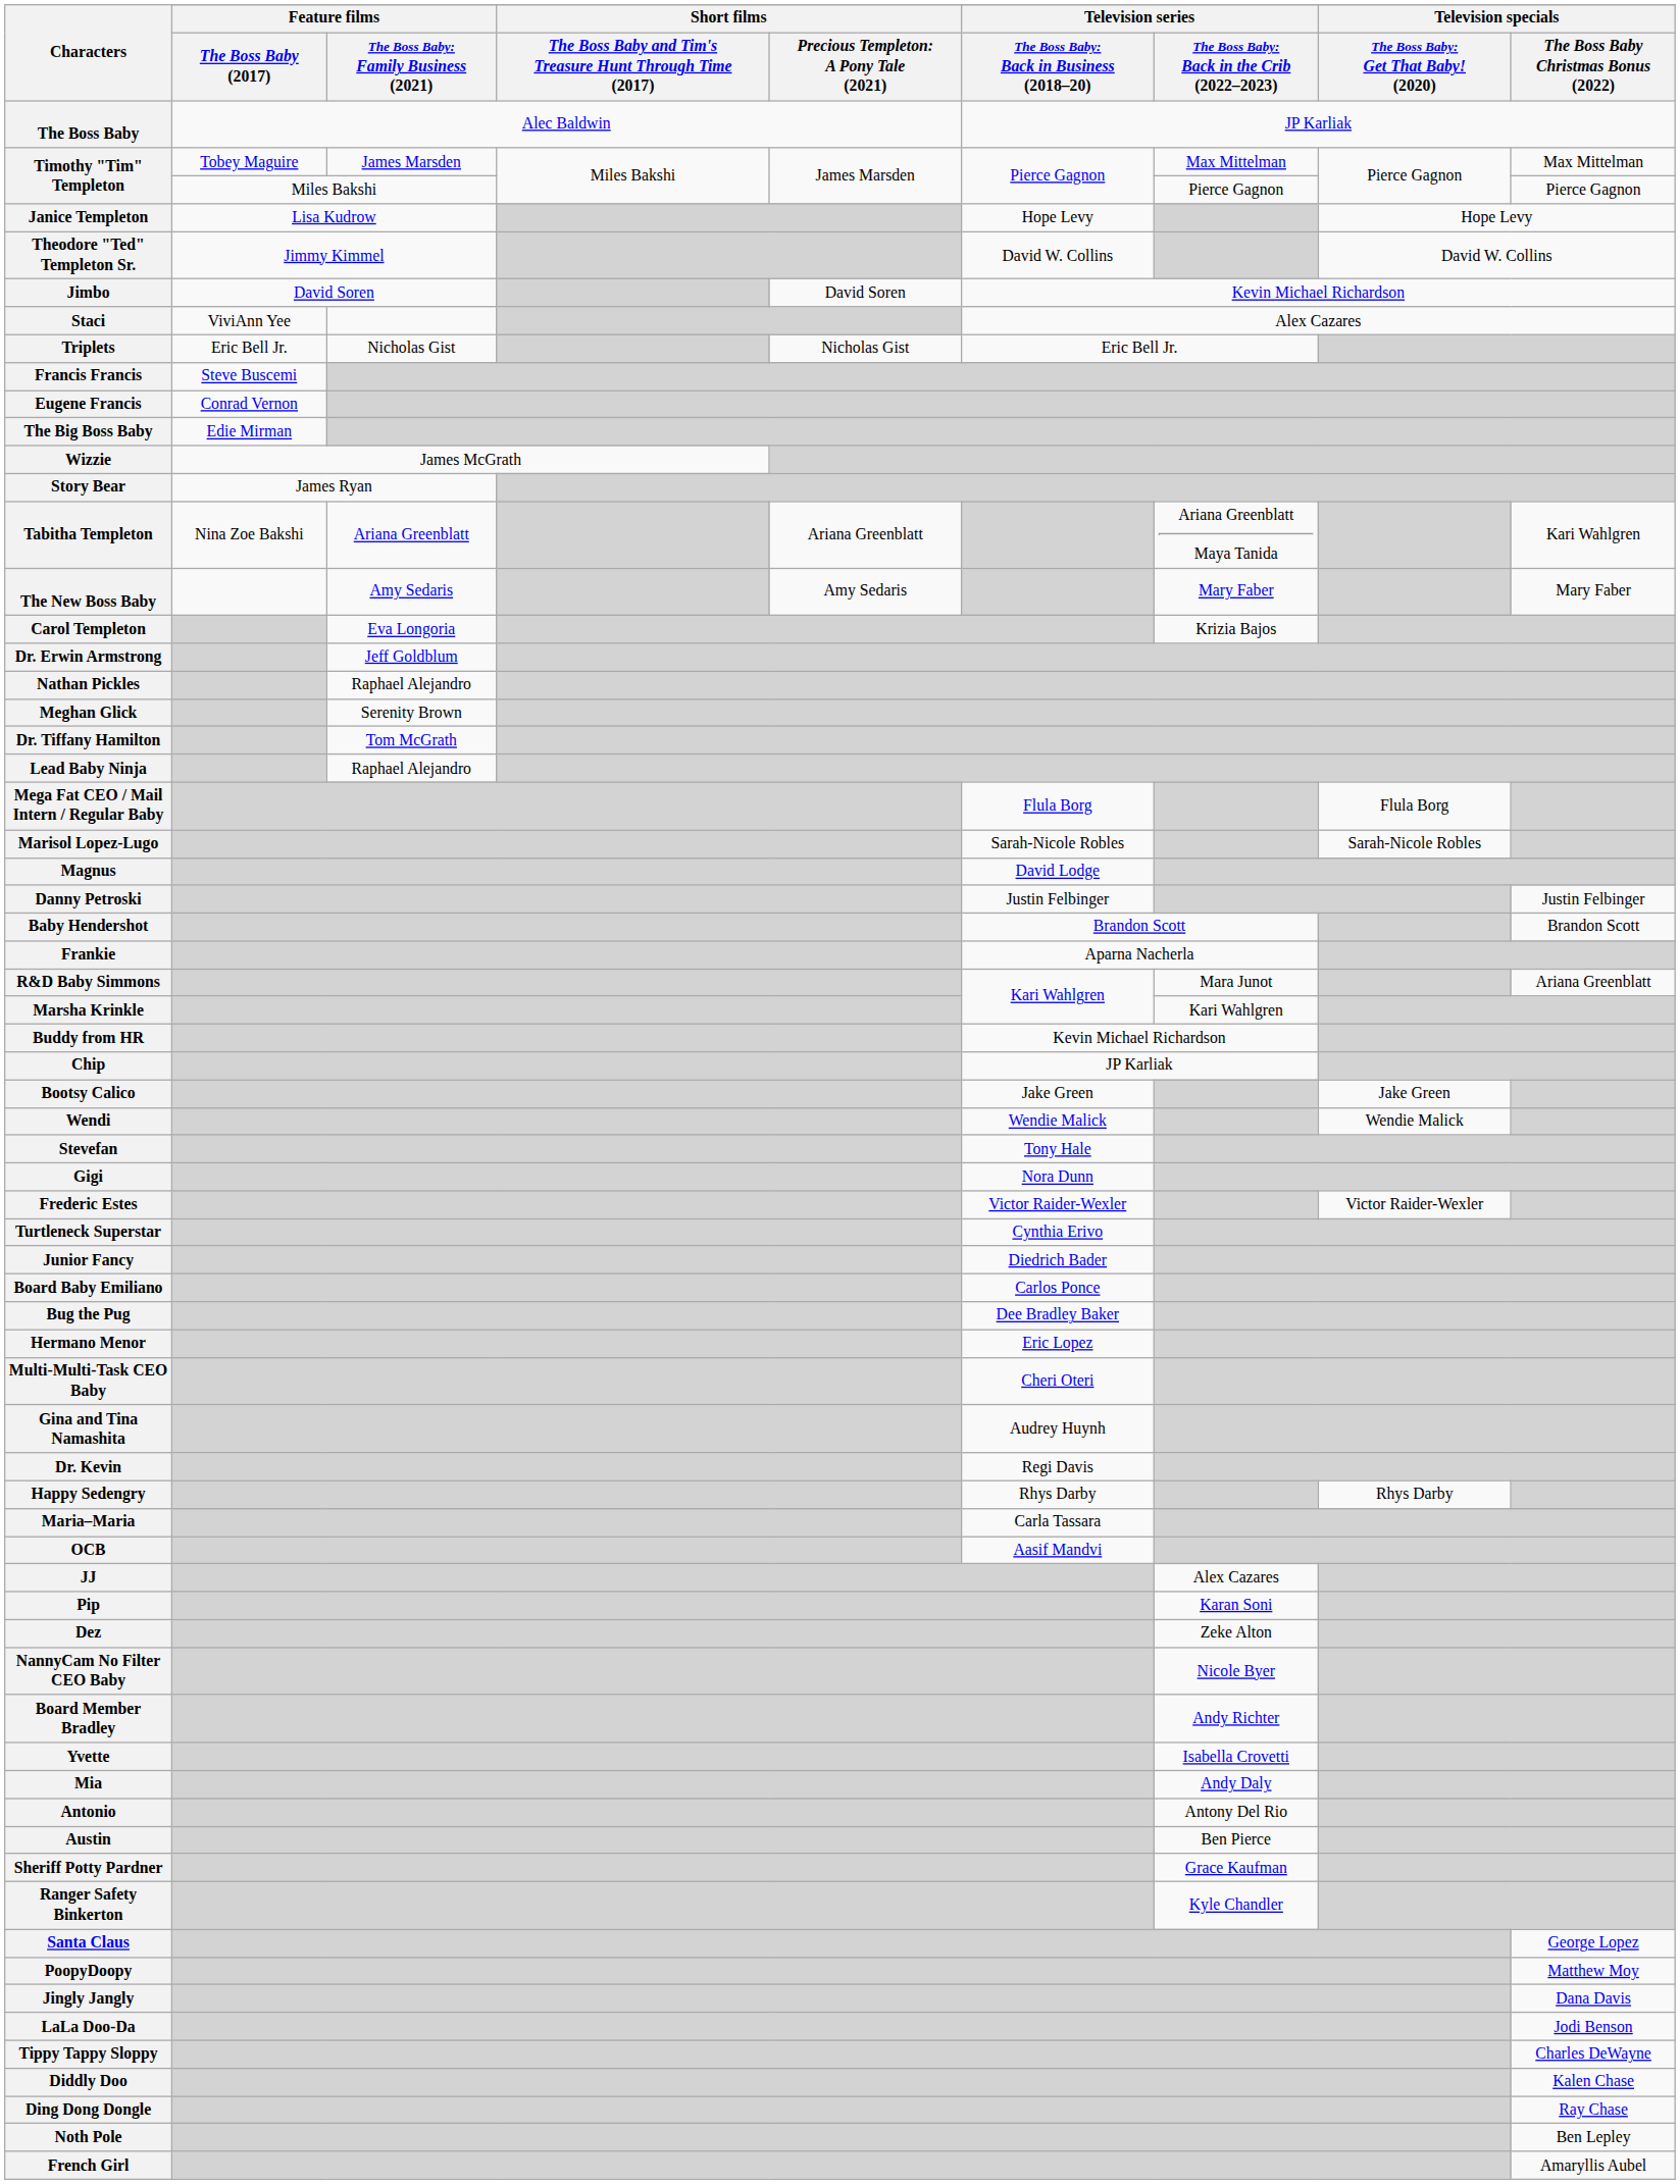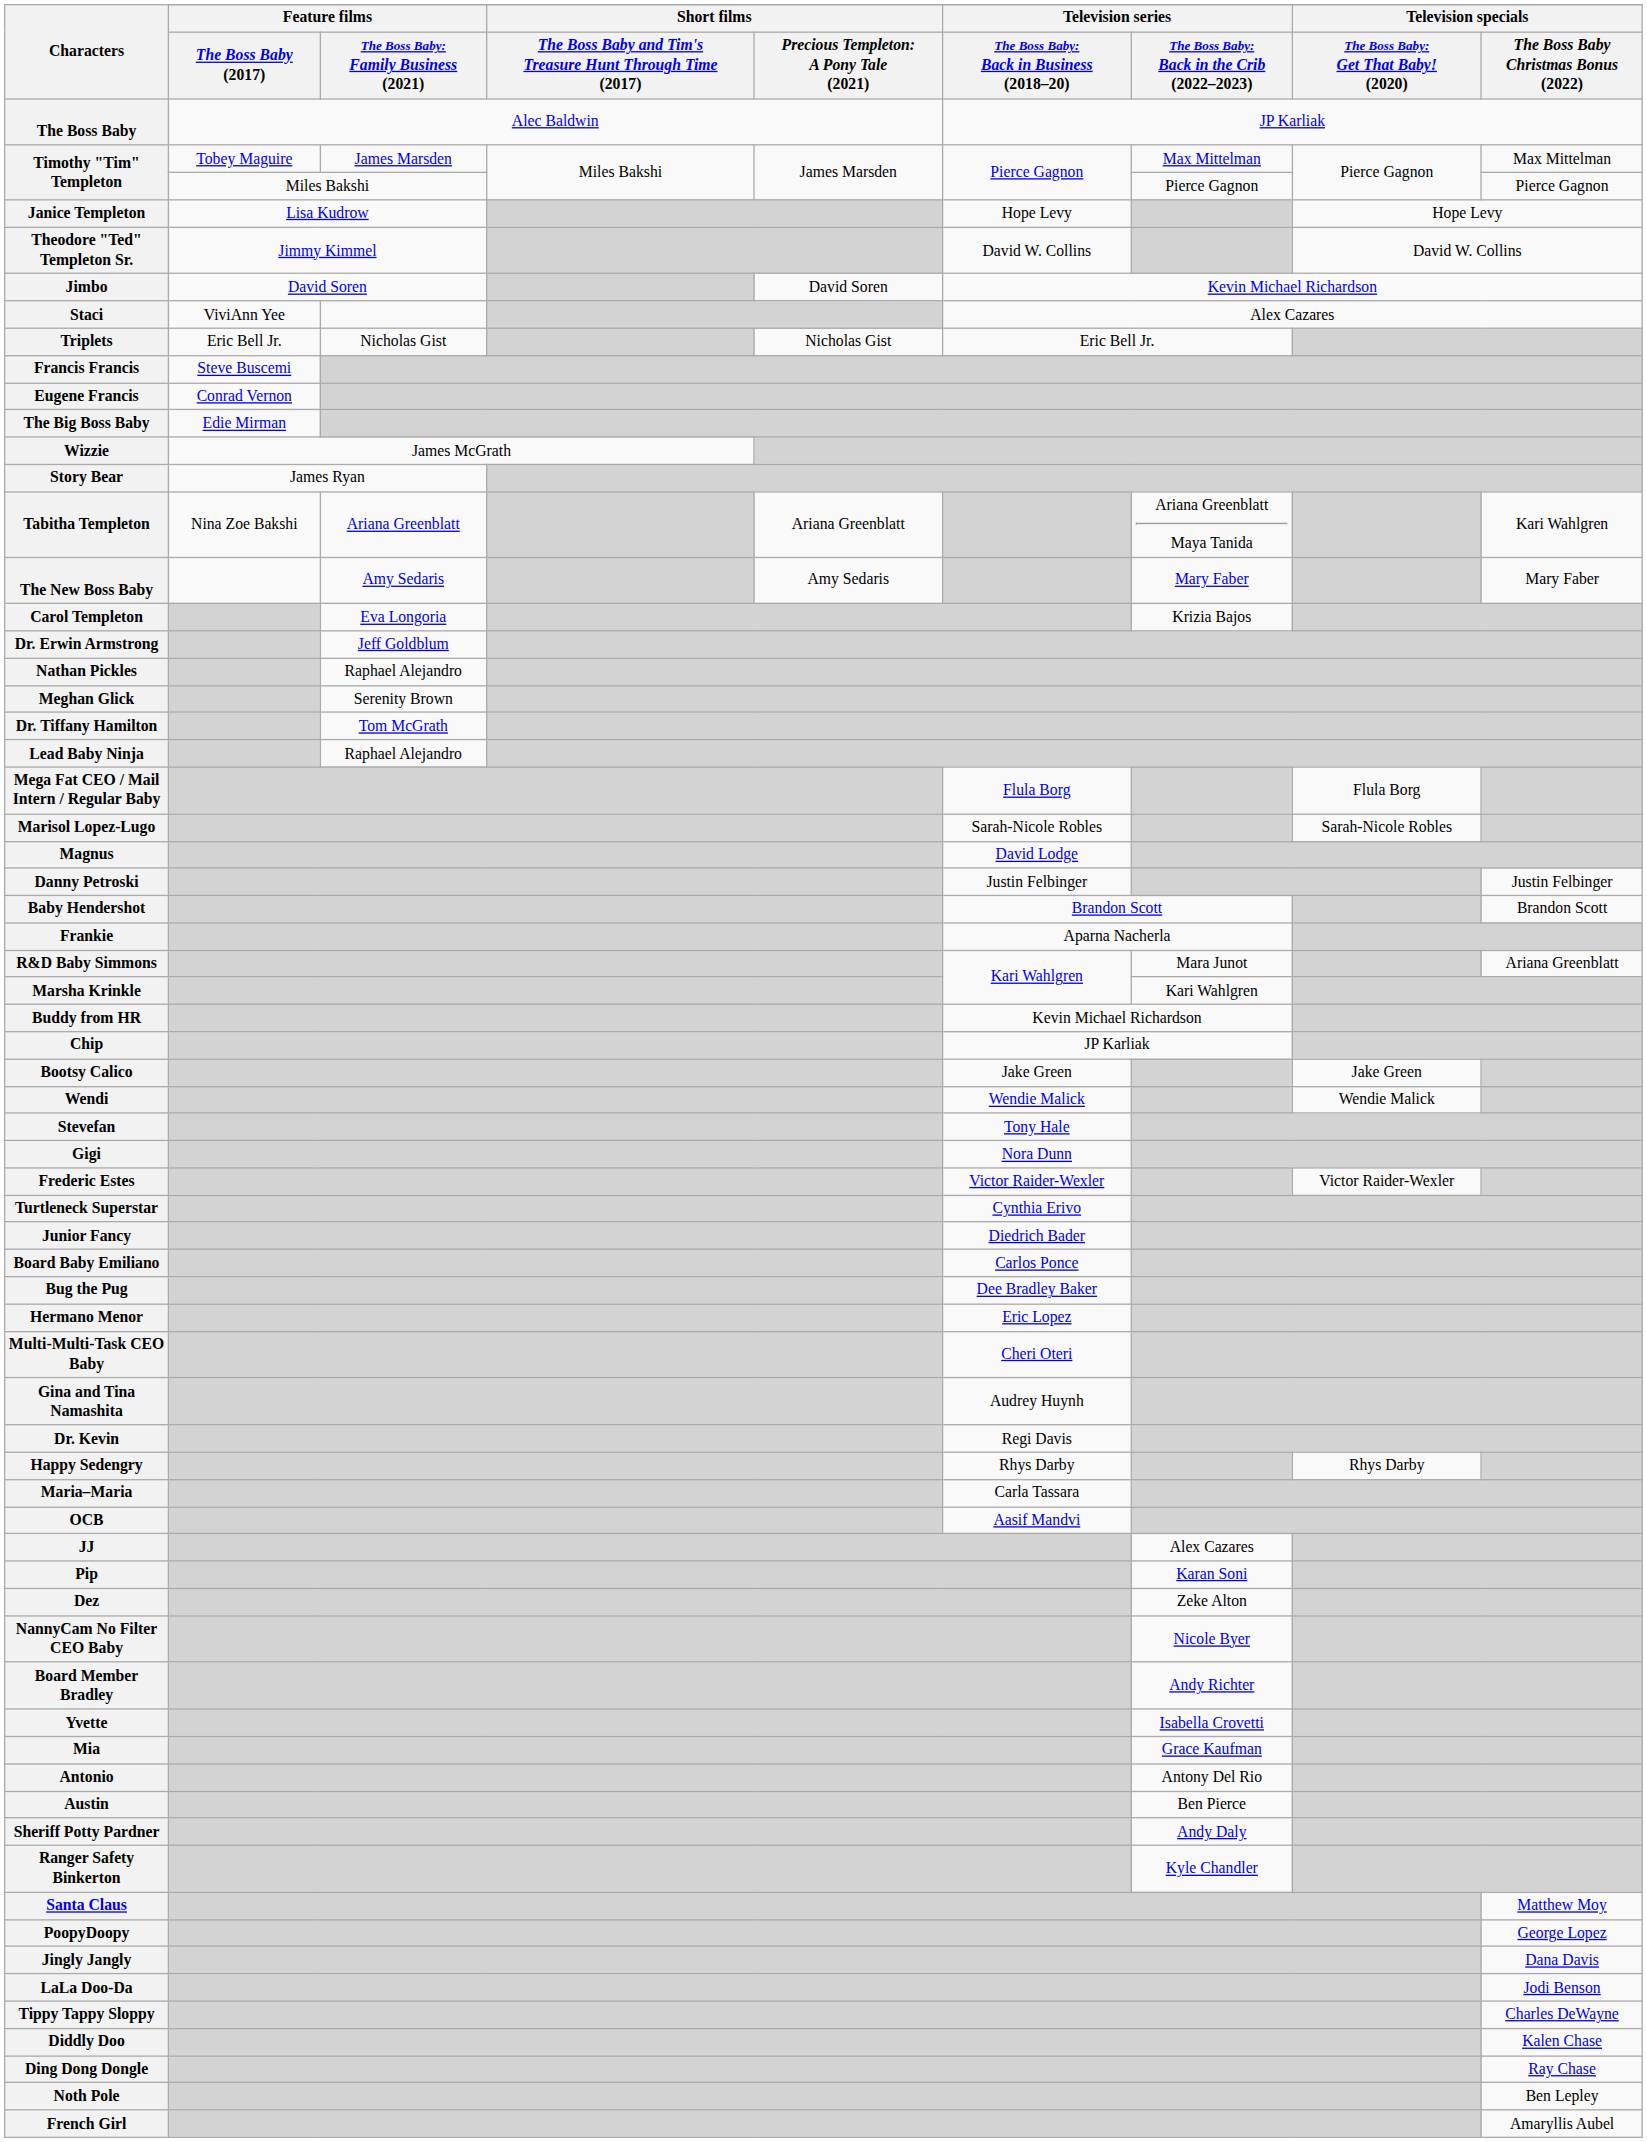Mia | column 7: Andy Daly -> Grace Kaufman
Sheriff Potty Pardner | column 7: Grace Kaufman -> Andy Daly
Santa Claus | Television specials / The Boss Baby Christmas Bonus (2022): George Lopez -> Matthew Moy
PoopyDoopy | Television specials / The Boss Baby Christmas Bonus (2022): Matthew Moy -> George Lopez
